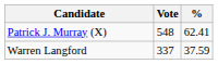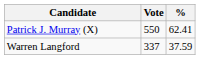Patrick J. Murray (X) | Vote: 548 -> 550
